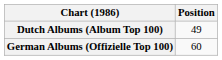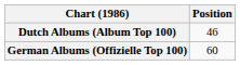Dutch Albums (Album Top 100) | Position: 49 -> 46
